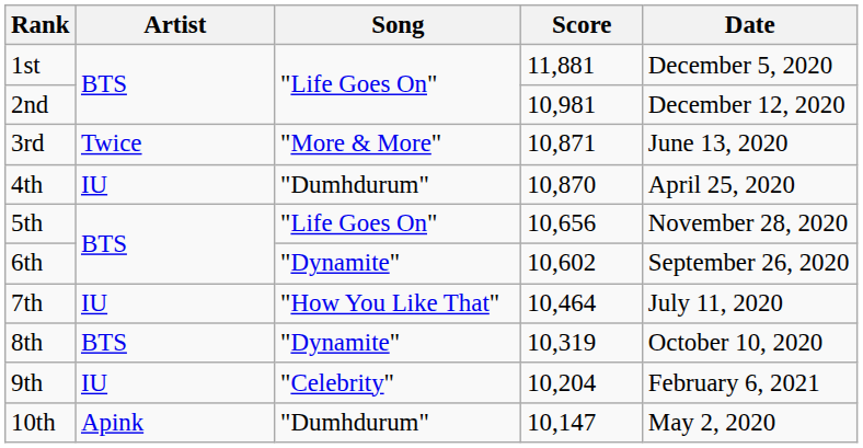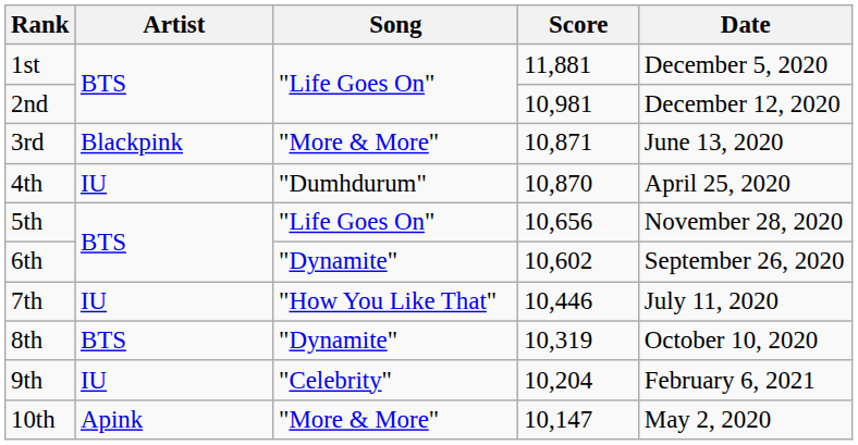3rd | Artist: Twice -> Blackpink
7th | Score: 10,464 -> 10,446
10th | Song: "Dumhdurum" -> "More & More"
